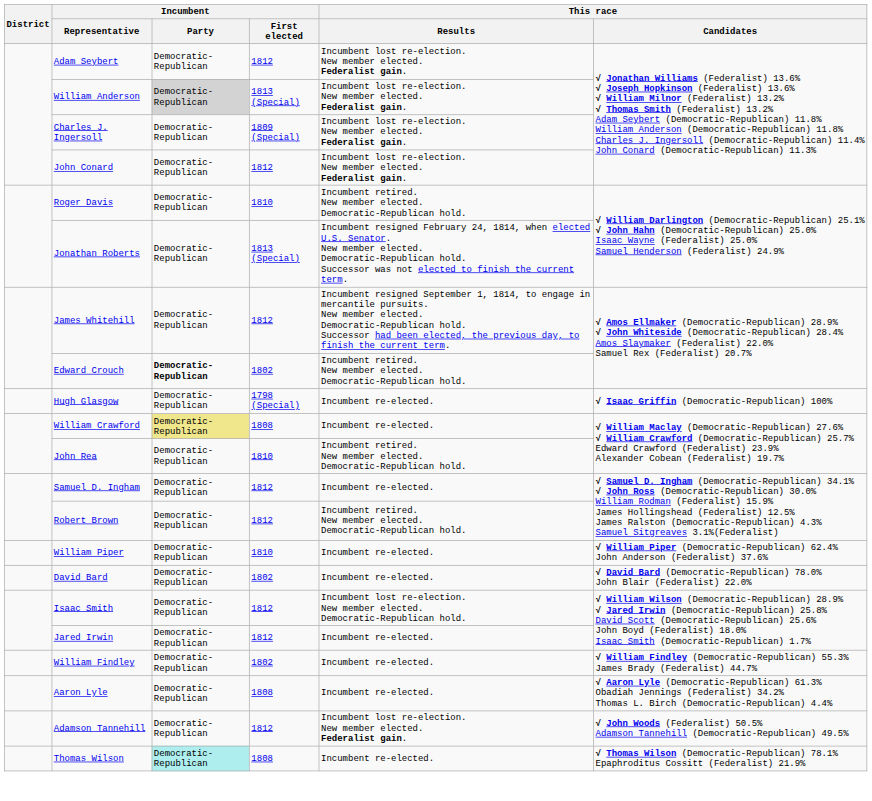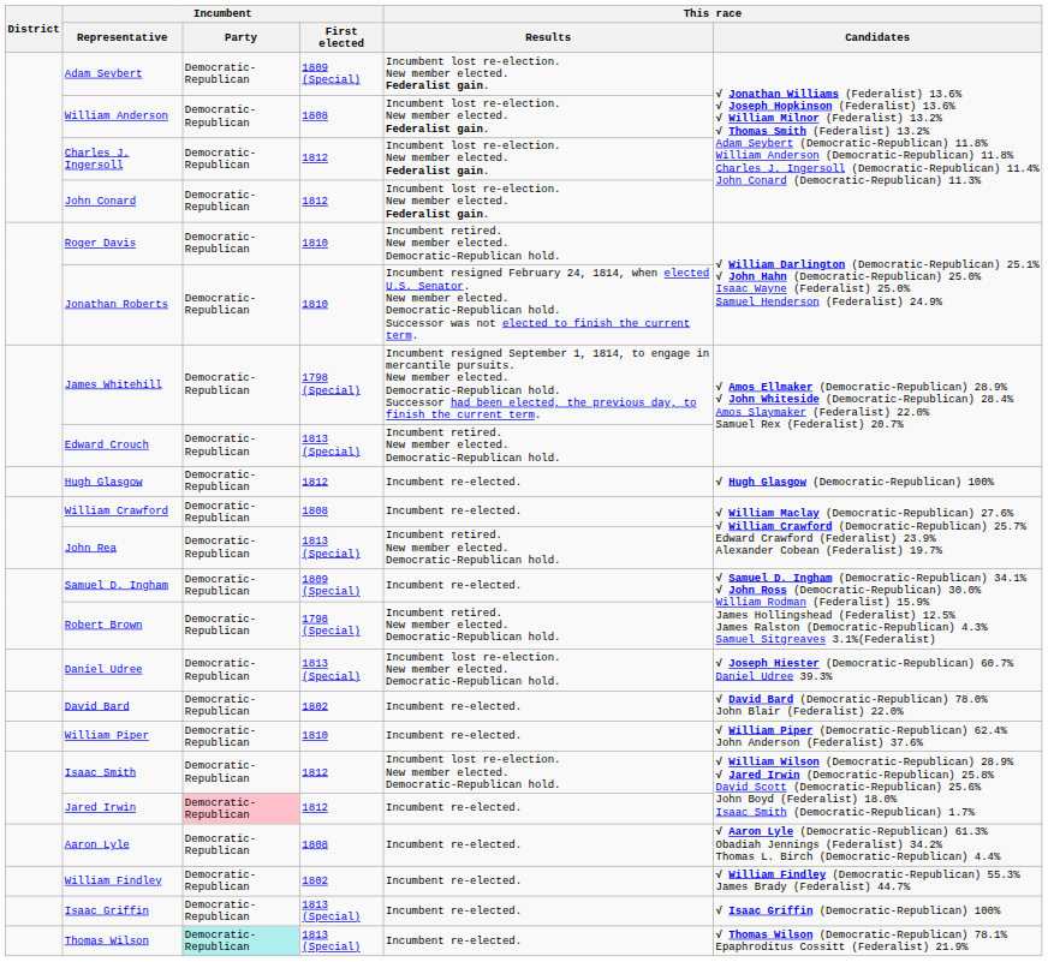Adam Seybert | Incumbent / First elected: 1812 -> 1809 (Special)
William Anderson | Incumbent / Party: lightgrey background -> no background
William Anderson | Incumbent / First elected: 1813 (Special) -> 1808
Charles J. Ingersoll | Incumbent / First elected: 1809 (Special) -> 1812
Jonathan Roberts | Incumbent / First elected: 1813 (Special) -> 1810
James Whitehill | Incumbent / First elected: 1812 -> 1798 (Special)
Edward Crouch | Incumbent / Party: bold -> normal
Edward Crouch | Incumbent / First elected: 1802 -> 1813 (Special)
Hugh Glasgow | Incumbent / First elected: 1798 (Special) -> 1812
Hugh Glasgow | This race / Candidates: √ Isaac Griffin (Democratic-Republican) 100% -> √ Hugh Glasgow (Democratic-Republican) 100%
William Crawford | Incumbent / Party: khaki background -> no background
John Rea | Incumbent / First elected: 1810 -> 1813 (Special)
Samuel D. Ingham | Incumbent / First elected: 1812 -> 1809 (Special)
Robert Brown | Incumbent / First elected: 1812 -> 1798 (Special)
+ row: Daniel Udree | Democratic-Republican | 1813 (Special) | Incumbent lost re-election. New member elected. Democratic-Republican hold. | √ Joseph Hiester (Democratic-Republican) 60.7% Daniel Udree 39.3%
rows swapped: William Piper <-> David Bard
Jared Irwin | Incumbent / Party: no background -> pink background
rows swapped: William Findley <-> Aaron Lyle
+ row: Isaac Griffin | Democratic-Republican | 1813 (Special) | Incumbent re-elected. | √ Isaac Griffin (Democratic-Republican) 100%
- row: Adamson Tannehill | Democratic-Republican | 1812 | Incumbent lost re-election. New member elected. Federalist gain. | √ John Woods (Federalist) 50.5% Adamson Tannehill (Democratic-Republican) 49.5%
Thomas Wilson | Incumbent / First elected: 1808 -> 1813 (Special)
